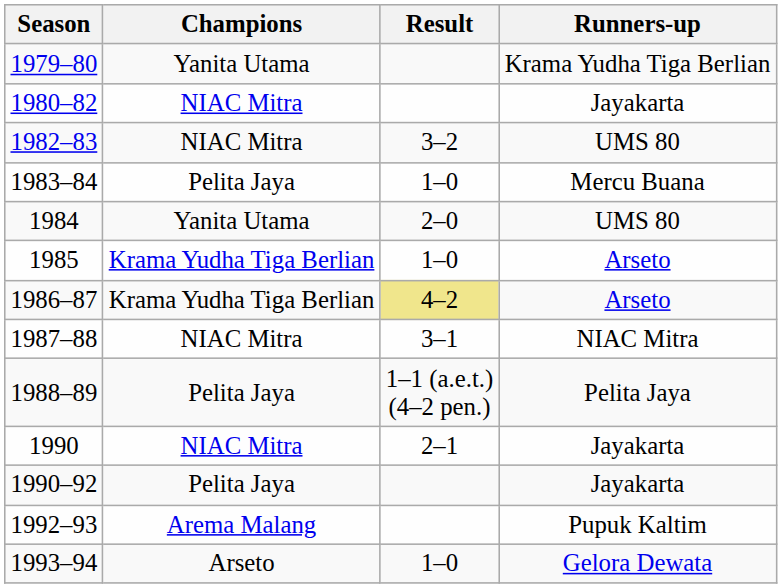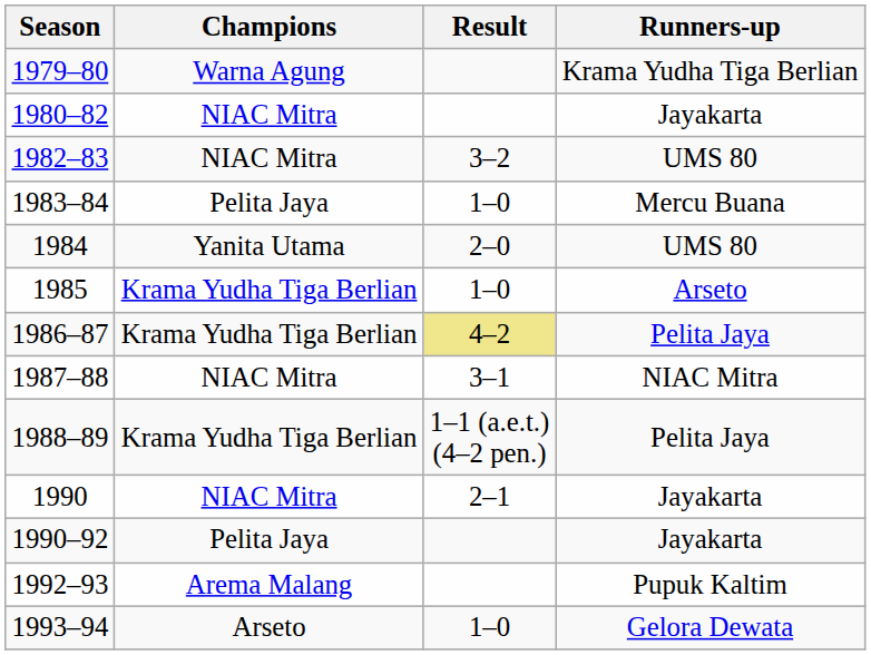1979–80 | Champions: Yanita Utama -> Warna Agung
1986–87 | Runners-up: Arseto -> Pelita Jaya
1988–89 | Champions: Pelita Jaya -> Krama Yudha Tiga Berlian
